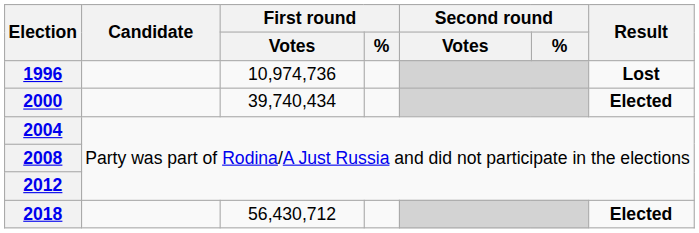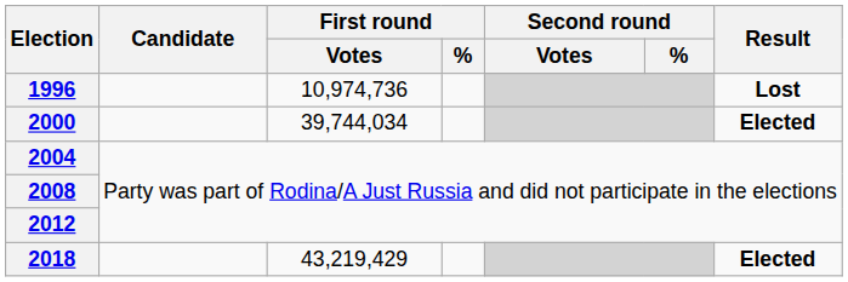2000 | First round / Votes: 39,740,434 -> 39,744,034
2018 | First round / Votes: 56,430,712 -> 43,219,429
